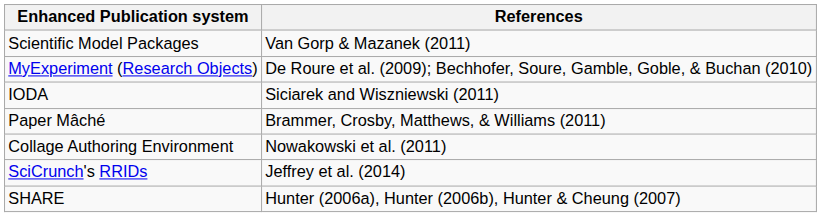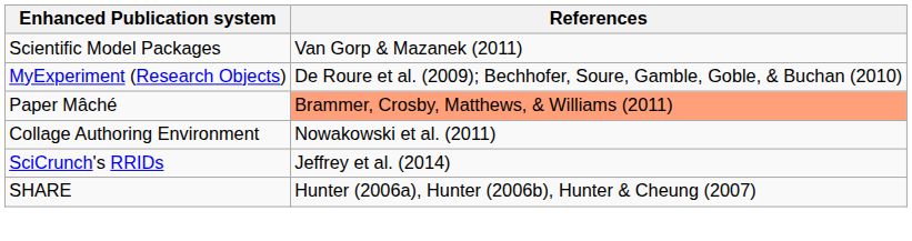- row: IODA | Siciarek and Wiszniewski (2011)
Paper Mâché | References: no background -> lightsalmon background
